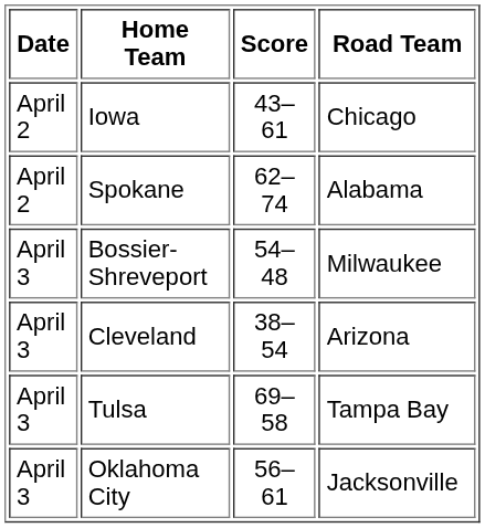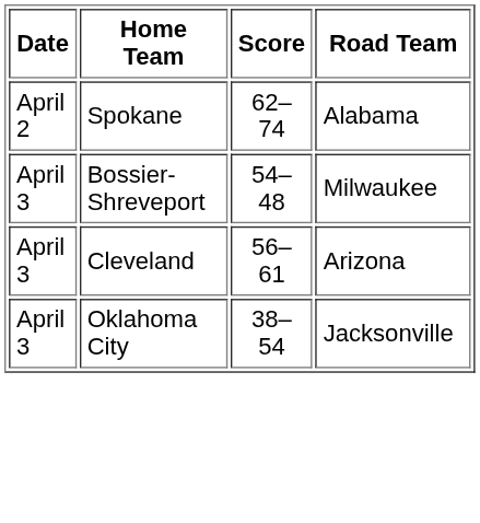- row: April 2 | Iowa | 43–61 | Chicago
Cleveland | Score: 38–54 -> 56–61
- row: April 3 | Tulsa | 69–58 | Tampa Bay
Oklahoma City | Score: 56–61 -> 38–54
